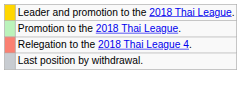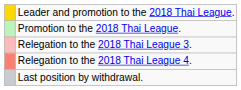+ row: Relegation to the 2018 Thai League 3.
